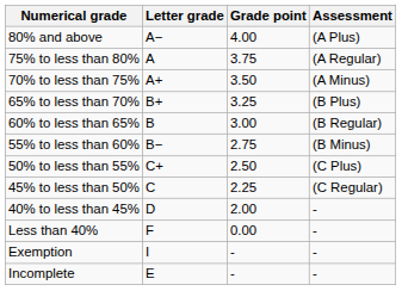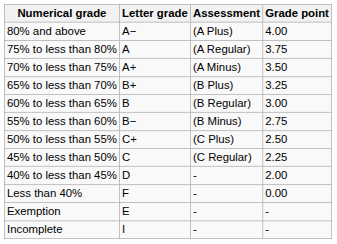columns swapped: Assessment <-> Grade point
Exemption | Letter grade: I -> E
Incomplete | Letter grade: E -> I
